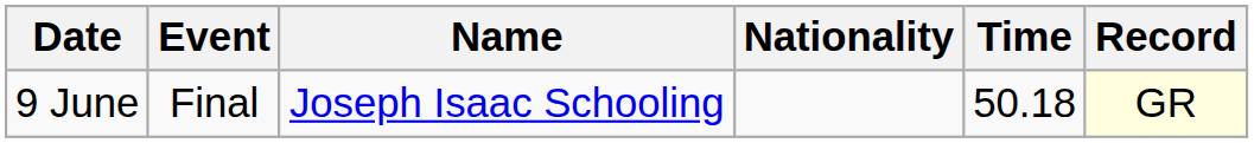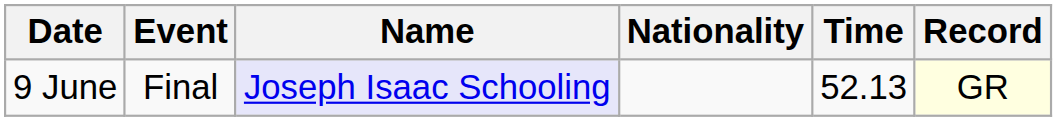9 June | Name: no background -> lavender background
9 June | Time: 50.18 -> 52.13
